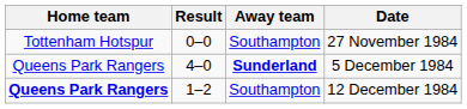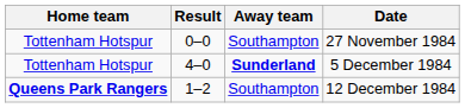5 December 1984 | Home team: Queens Park Rangers -> Tottenham Hotspur
